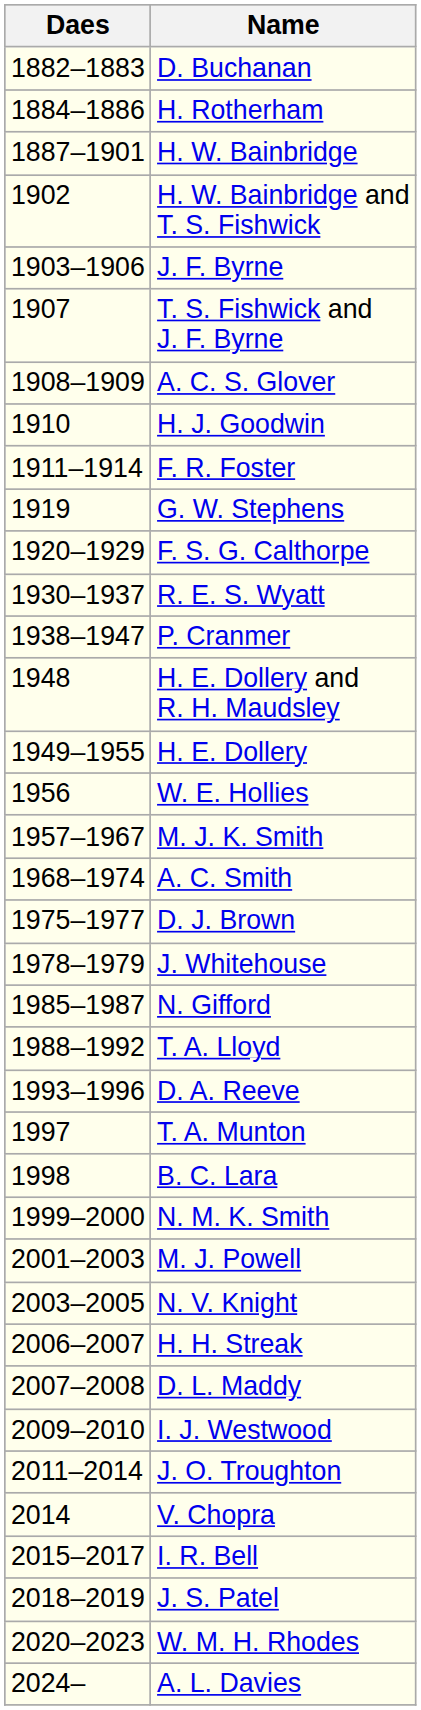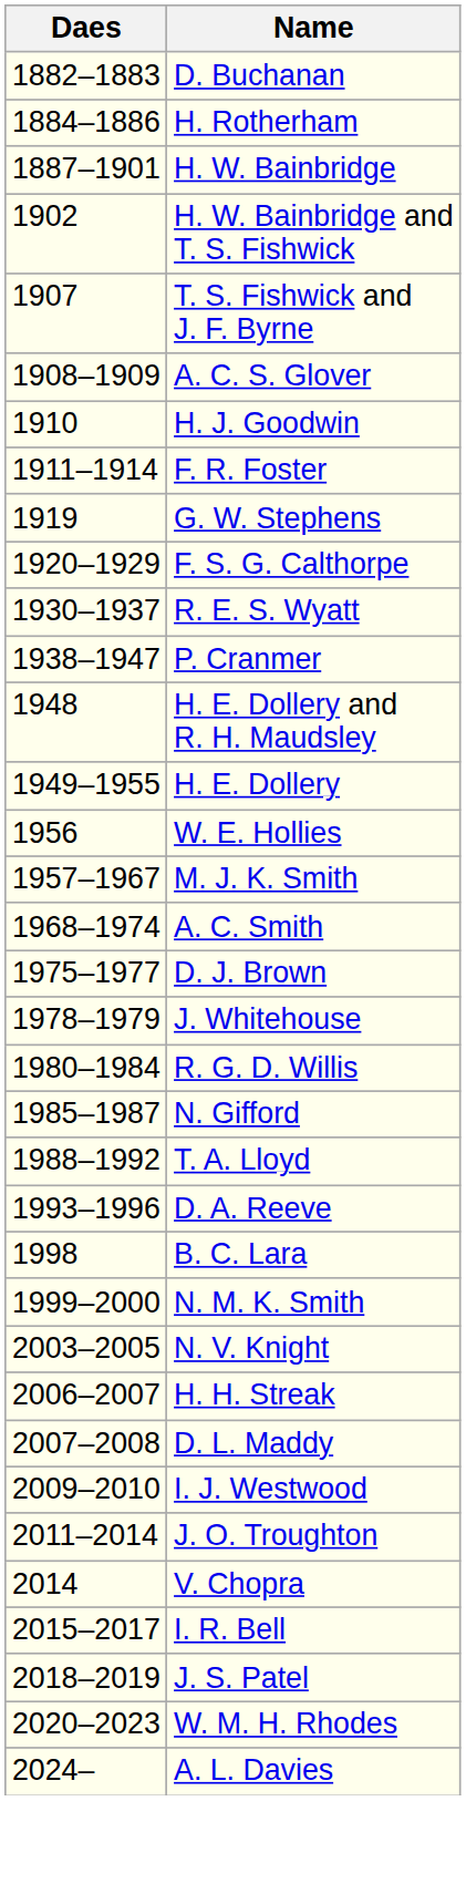- row: 1903–1906 | J. F. Byrne
+ row: 1980–1984 | R. G. D. Willis
- row: 1997 | T. A. Munton
- row: 2001–2003 | M. J. Powell
